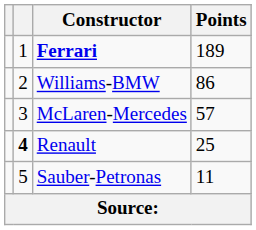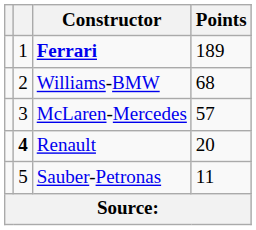Williams-BMW | Points: 86 -> 68
Renault | Points: 25 -> 20
